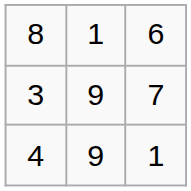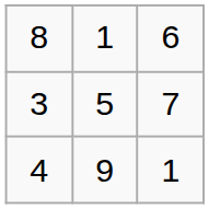3 | column 2: 9 -> 5
